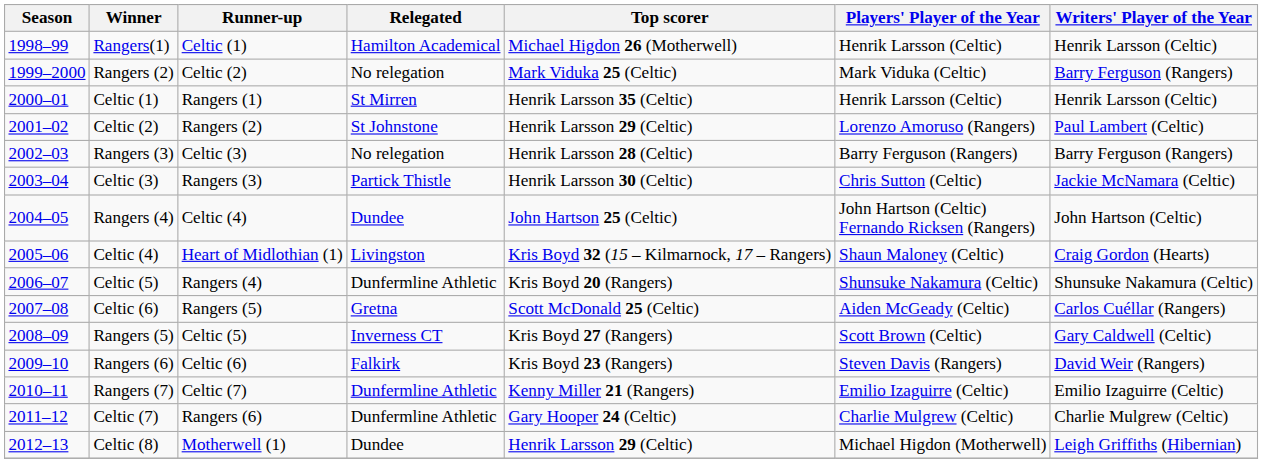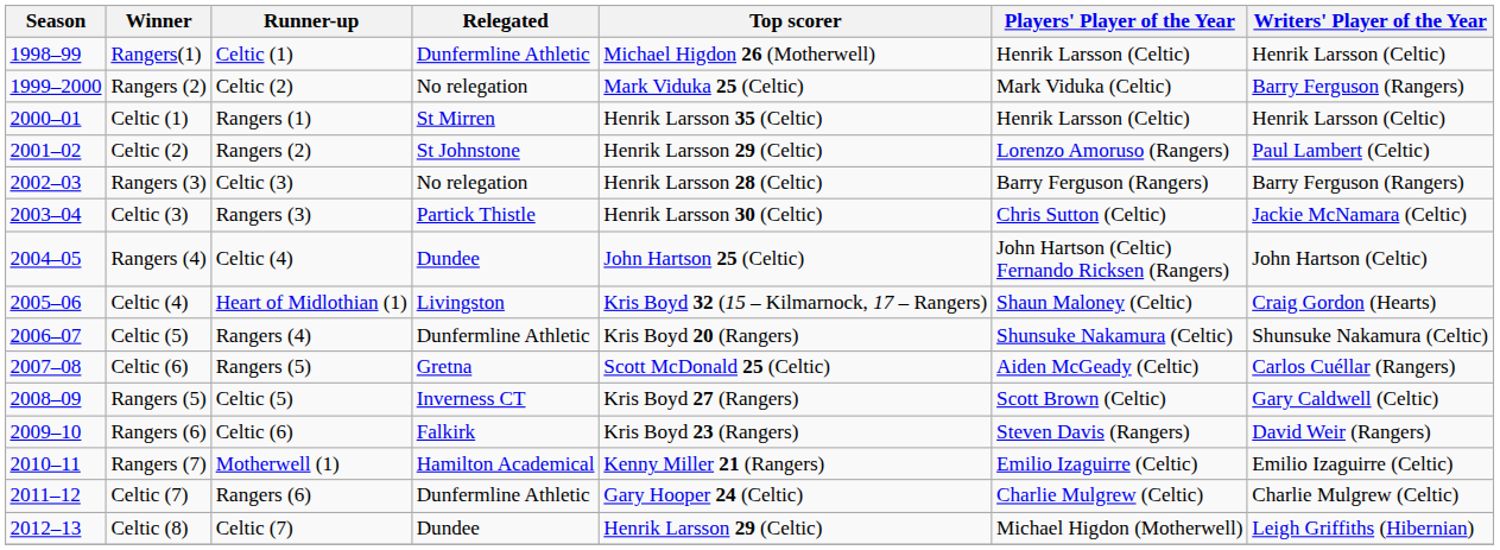Rangers(1) | Relegated: Hamilton Academical -> Dunfermline Athletic
Rangers (7) | Runner-up: Celtic (7) -> Motherwell (1)
Rangers (7) | Relegated: Dunfermline Athletic -> Hamilton Academical
Celtic (8) | Runner-up: Motherwell (1) -> Celtic (7)
